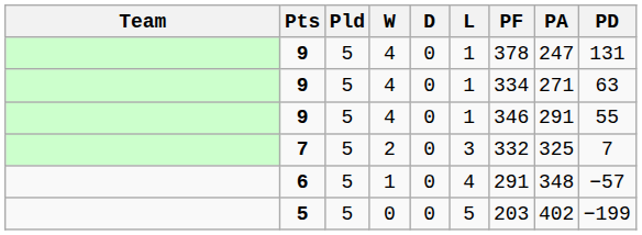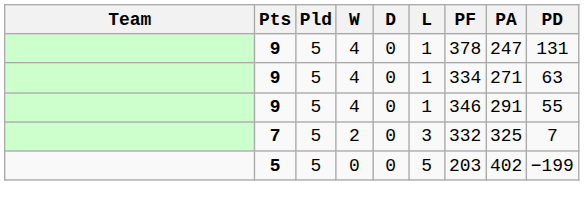- row: 6 | 5 | 1 | 0 | 4 | 291 | 348 | −57
